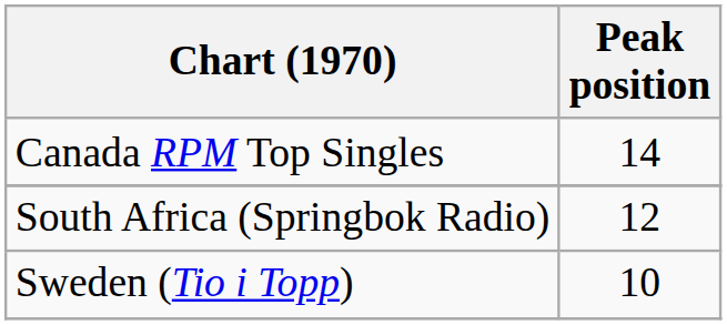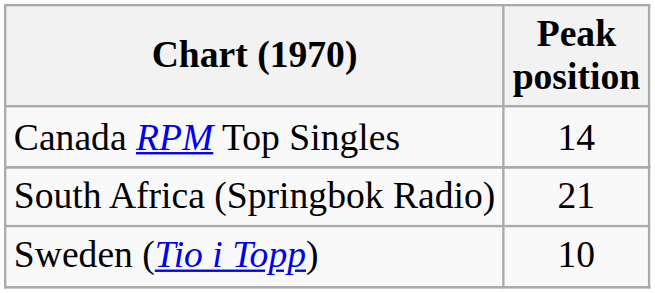South Africa (Springbok Radio) | Peak position: 12 -> 21
